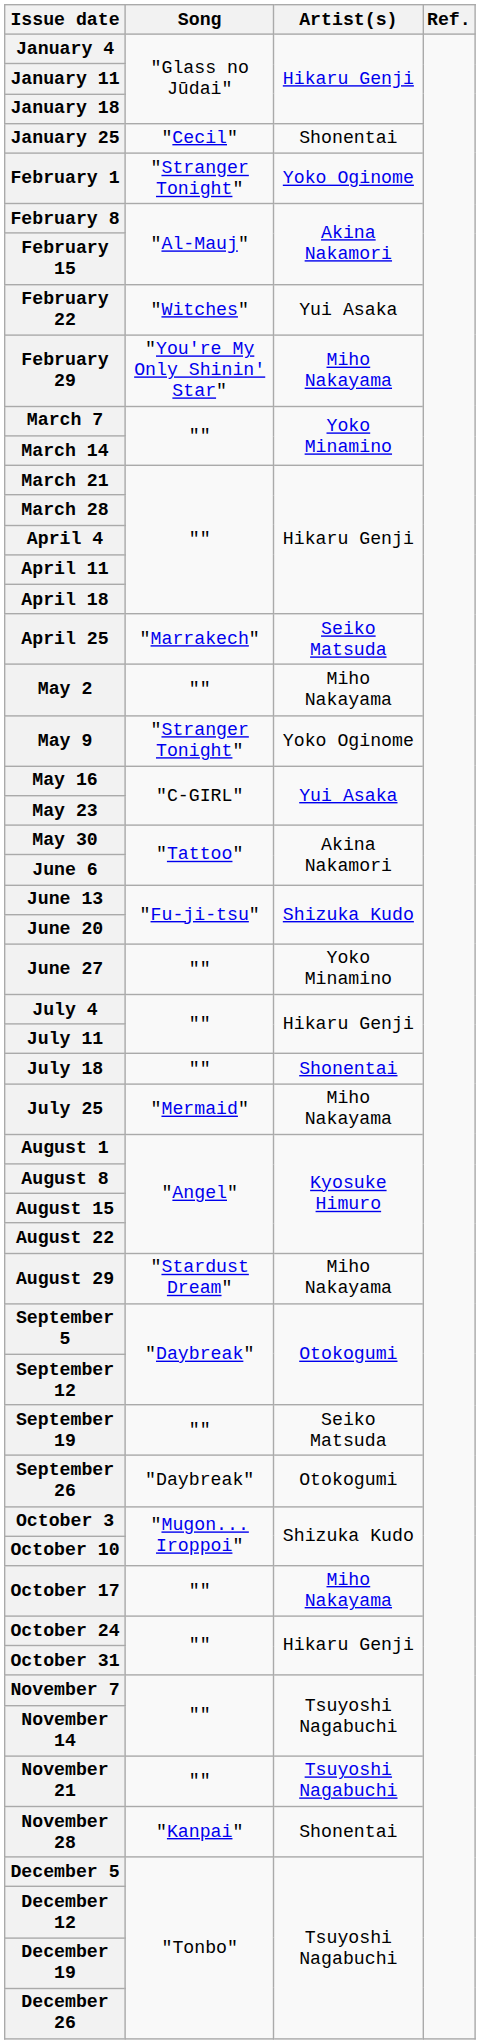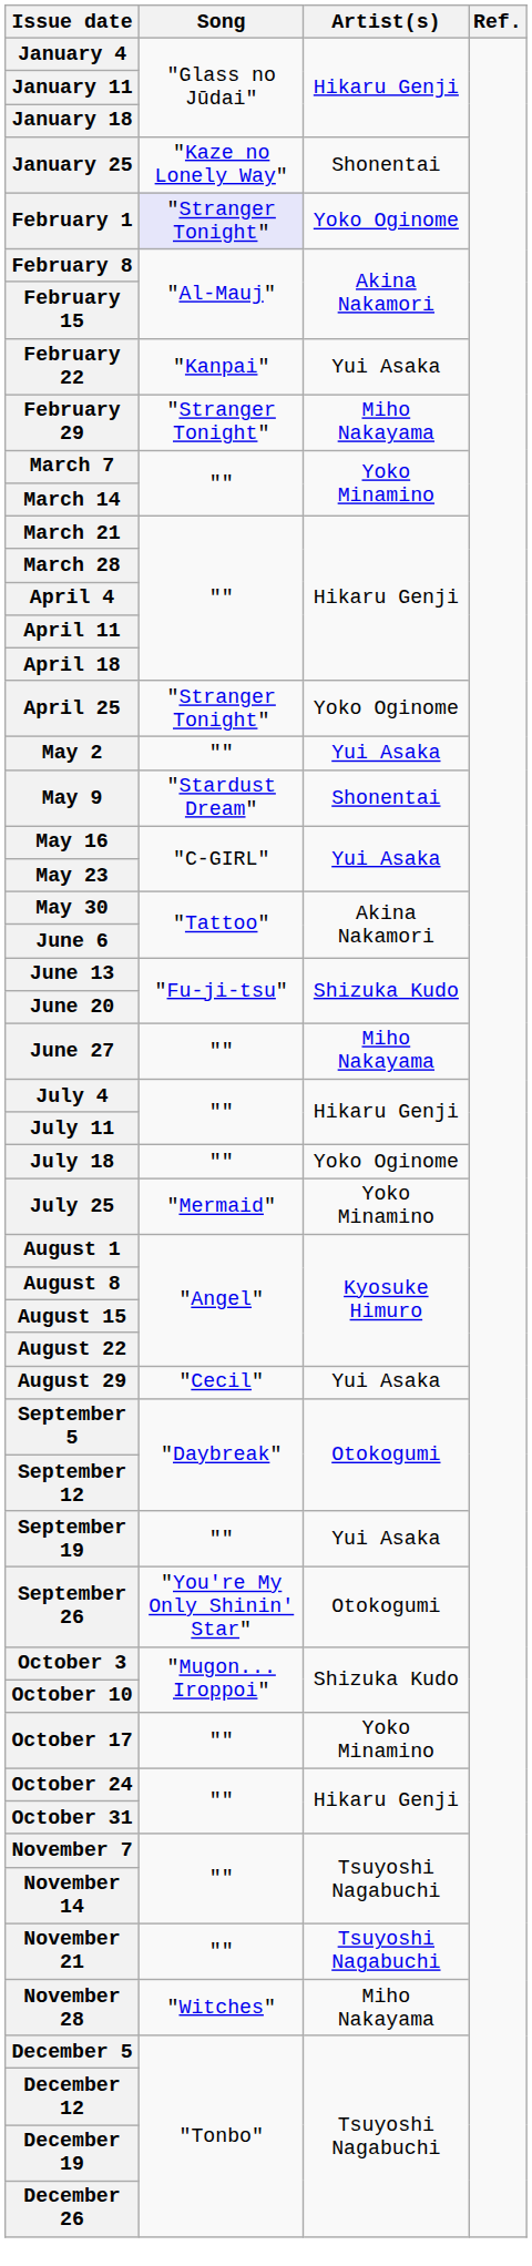January 25 | Song: "Cecil" -> "Kaze no Lonely Way"
February 1 | Song: no background -> lavender background
February 22 | Song: "Witches" -> "Kanpai"
February 29 | Song: "You're My Only Shinin' Star" -> "Stranger Tonight"
April 25 | Song: "Marrakech" -> "Stranger Tonight"
April 25 | Artist(s): Seiko Matsuda -> Yoko Oginome
May 2 | Artist(s): Miho Nakayama -> Yui Asaka
May 9 | Song: "Stranger Tonight" -> "Stardust Dream"
May 9 | Artist(s): Yoko Oginome -> Shonentai
June 27 | Artist(s): Yoko Minamino -> Miho Nakayama
July 18 | Artist(s): Shonentai -> Yoko Oginome
July 25 | Artist(s): Miho Nakayama -> Yoko Minamino
August 29 | Song: "Stardust Dream" -> "Cecil"
August 29 | Artist(s): Miho Nakayama -> Yui Asaka
September 19 | Artist(s): Seiko Matsuda -> Yui Asaka
September 26 | Song: "Daybreak" -> "You're My Only Shinin' Star"
October 17 | Artist(s): Miho Nakayama -> Yoko Minamino
November 28 | Song: "Kanpai" -> "Witches"
November 28 | Artist(s): Shonentai -> Miho Nakayama
